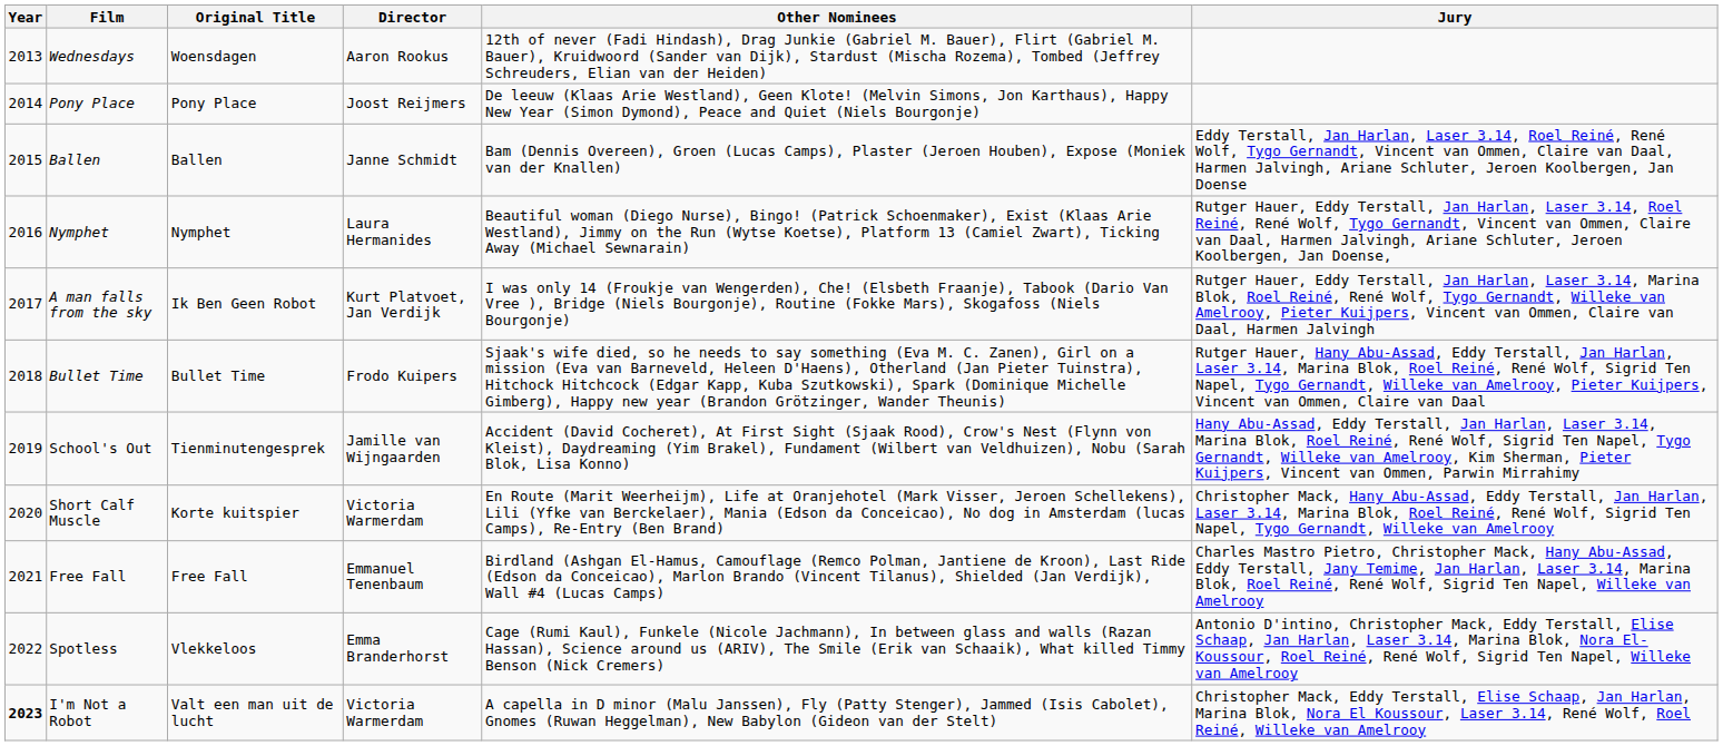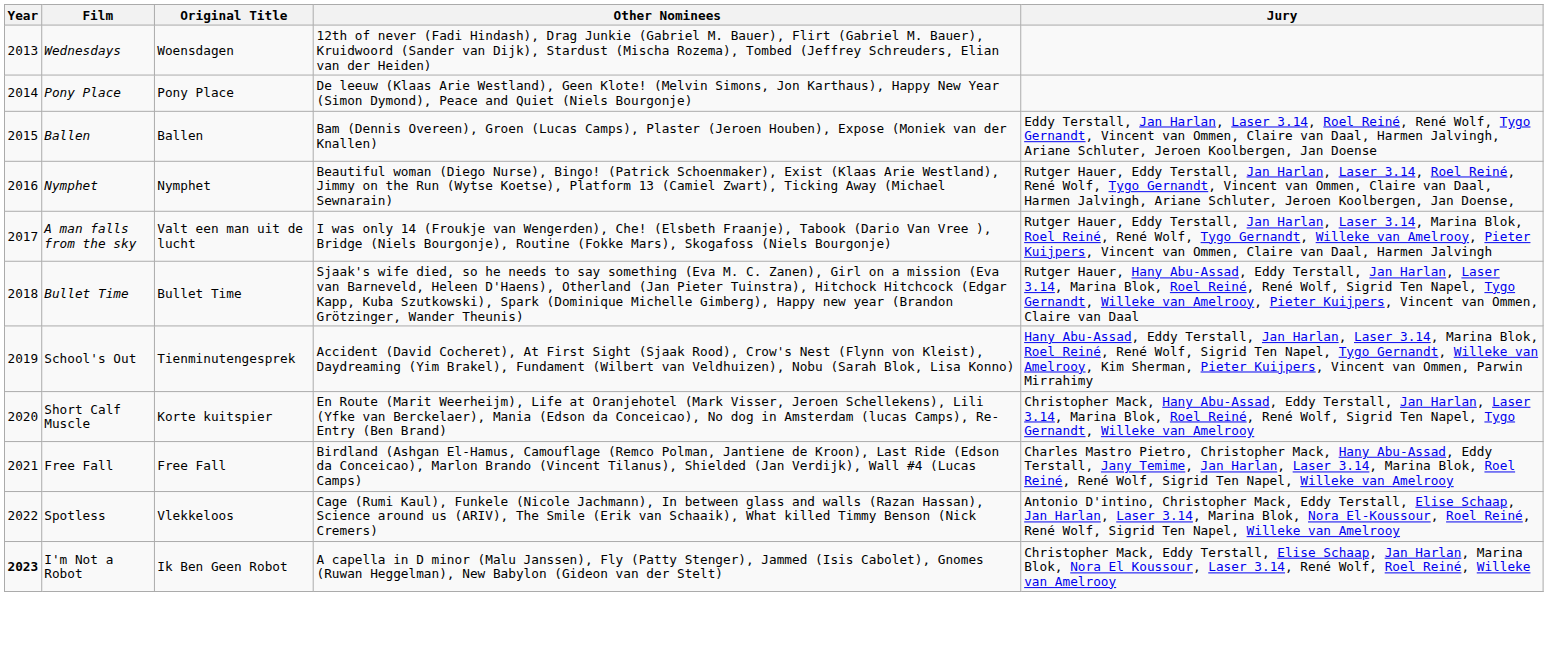- column: Director | Aaron Rookus | Joost Reijmers | Janne Schmidt | Laura Hermanides | Kurt Platvoet, Jan Verdijk | Frodo Kuipers | Jamille van Wijngaarden | Victoria Warmerdam | Emmanuel Tenenbaum | Emma Branderhorst | Victoria Warmerdam
A man falls from the sky | Original Title: Ik Ben Geen Robot -> Valt een man uit de lucht
I'm Not a Robot | Original Title: Valt een man uit de lucht -> Ik Ben Geen Robot
